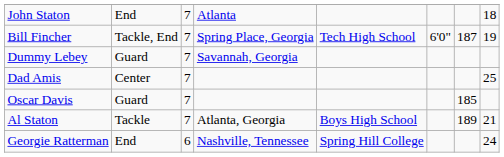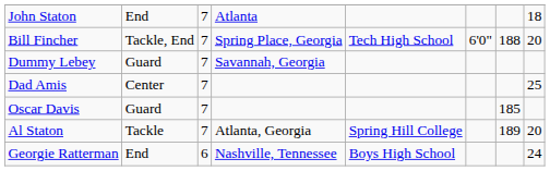Bill Fincher | column 7: 187 -> 188
Bill Fincher | column 8: 19 -> 20
Al Staton | column 5: Boys High School -> Spring Hill College
Al Staton | column 8: 21 -> 20
Georgie Ratterman | column 5: Spring Hill College -> Boys High School
